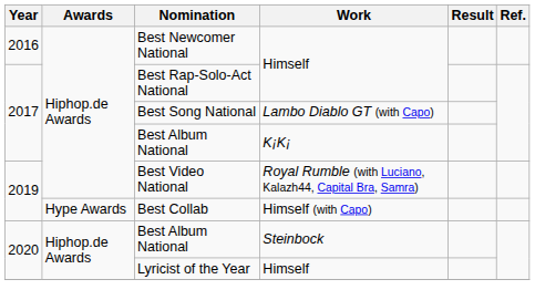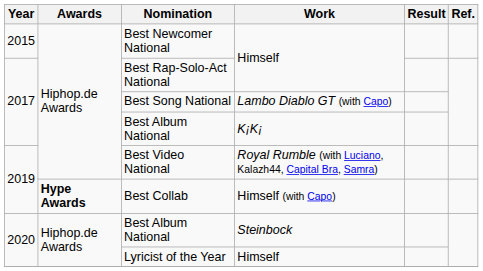Best Newcomer National | Year: 2016 -> 2015
Best Collab | Awards: normal -> bold
